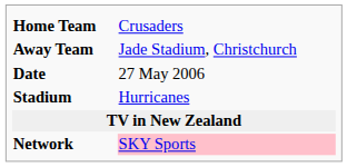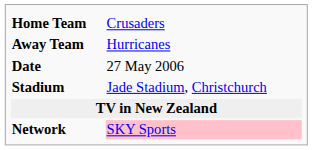Away Team | column 2: Jade Stadium, Christchurch -> Hurricanes
Stadium | column 2: Hurricanes -> Jade Stadium, Christchurch
